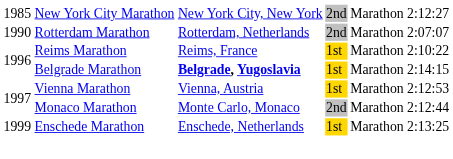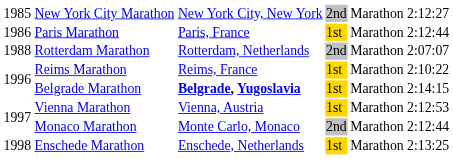+ row: 1986 | Paris Marathon | Paris, France | 1st | Marathon | 2:12:44
Rotterdam Marathon | column 1: 1990 -> 1988
Enschede Marathon | column 1: 1999 -> 1998
